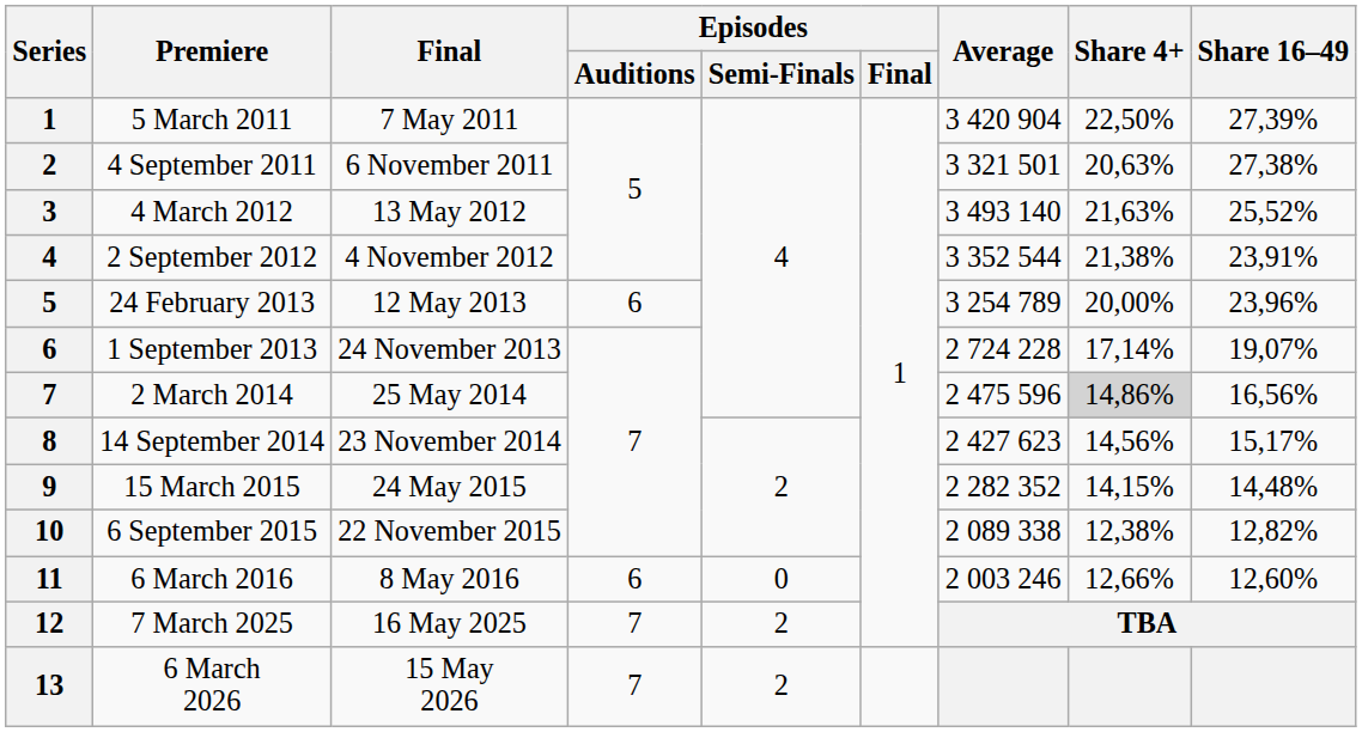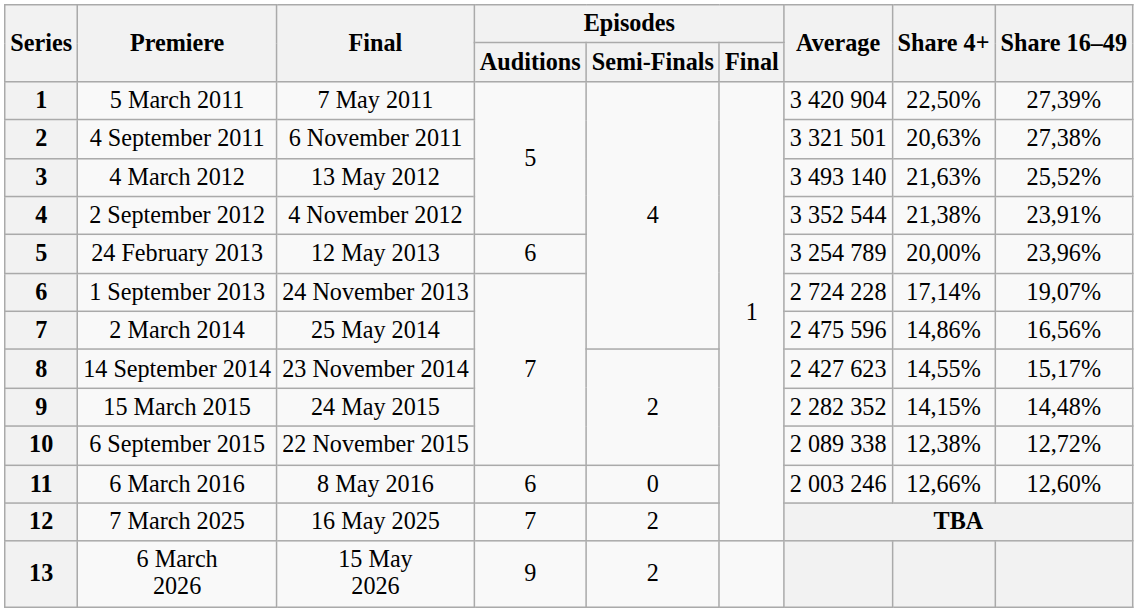2 March 2014 | Share 4+: lightgrey background -> no background
14 September 2014 | Share 4+: 14,56% -> 14,55%
6 September 2015 | Share 16–49: 12,82% -> 12,72%
6 March 2026 | Episodes / Auditions: 7 -> 9
